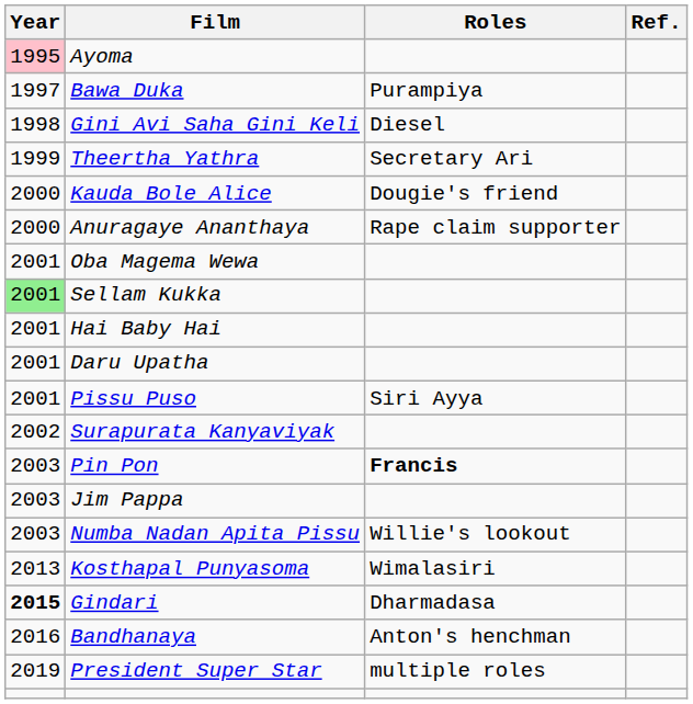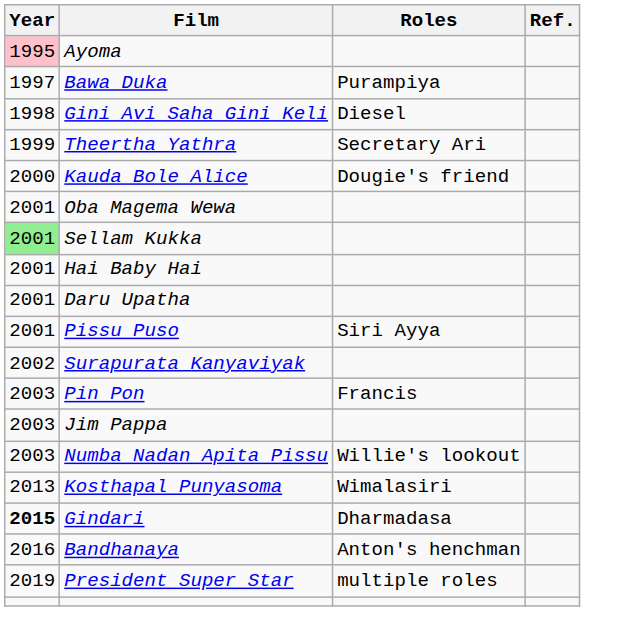- row: 2000 | Anuragaye Ananthaya | Rape claim supporter
Pin Pon | Roles: bold -> normal
